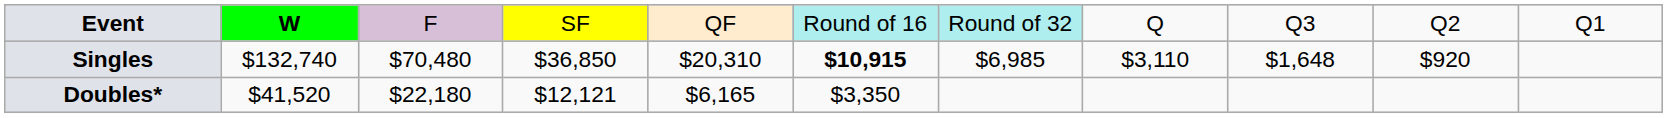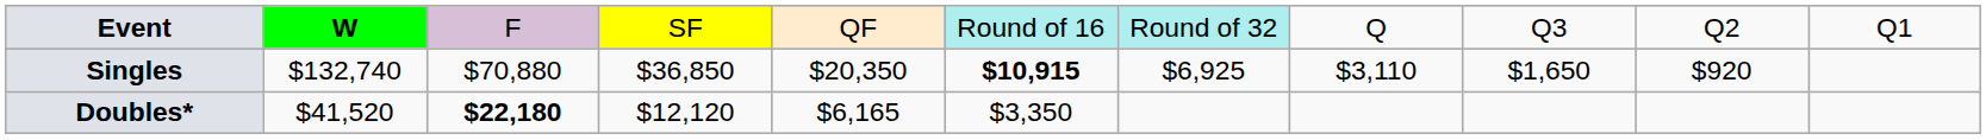Singles | column 3: $70,480 -> $70,880
Singles | column 5: $20,310 -> $20,350
Singles | column 7: $6,985 -> $6,925
Singles | column 9: $1,648 -> $1,650
Doubles* | column 3: normal -> bold
Doubles* | column 4: $12,121 -> $12,120
